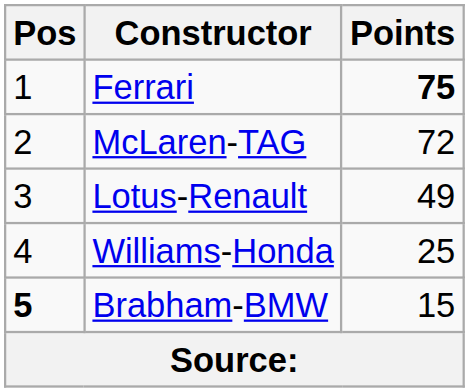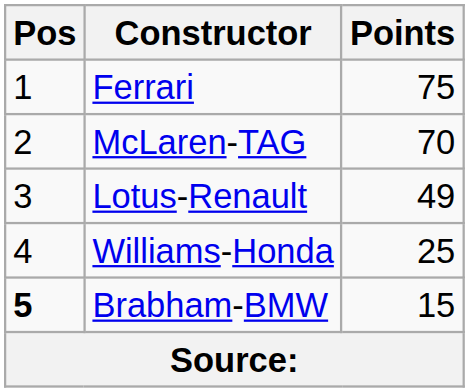Ferrari | Points: bold -> normal
McLaren-TAG | Points: 72 -> 70
